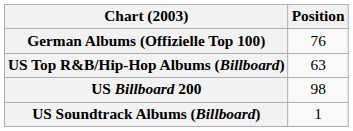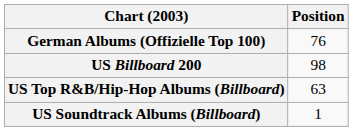rows swapped: US Billboard 200 <-> US Top R&B/Hip-Hop Albums (Billboard)
